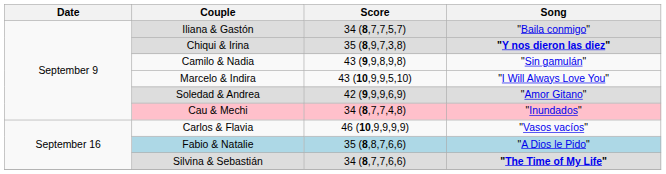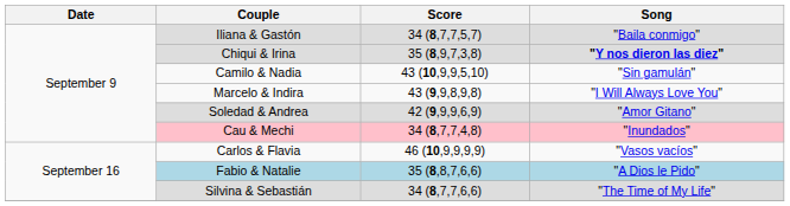Camilo & Nadia | Score: 43 (9,9,8,9,8) -> 43 (10,9,9,5,10)
Marcelo & Indira | Score: 43 (10,9,9,5,10) -> 43 (9,9,8,9,8)
Silvina & Sebastián | Song: bold -> normal
